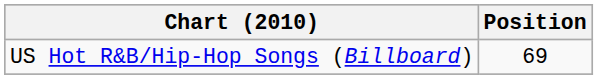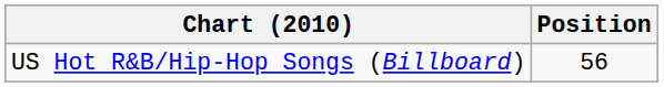US Hot R&B/Hip-Hop Songs (Billboard) | Position: 69 -> 56
